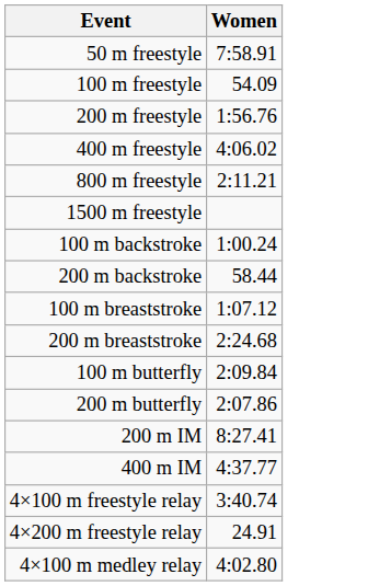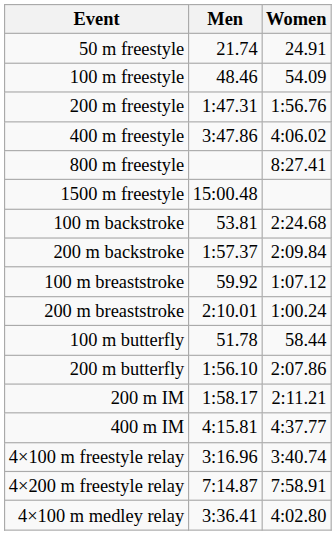+ column: Men | 21.74 | 48.46 | 1:47.31 | 3:47.86 | 15:00.48 | 53.81 | 1:57.37 | 59.92 | 2:10.01 | 51.78 | 1:56.10 | 1:58.17 | 4:15.81 | 3:16.96 | 7:14.87 | 3:36.41
50 m freestyle | Women: 7:58.91 -> 24.91
800 m freestyle | Women: 2:11.21 -> 8:27.41
100 m backstroke | Women: 1:00.24 -> 2:24.68
200 m backstroke | Women: 58.44 -> 2:09.84
200 m breaststroke | Women: 2:24.68 -> 1:00.24
100 m butterfly | Women: 2:09.84 -> 58.44
200 m IM | Women: 8:27.41 -> 2:11.21
4×200 m freestyle relay | Women: 24.91 -> 7:58.91
